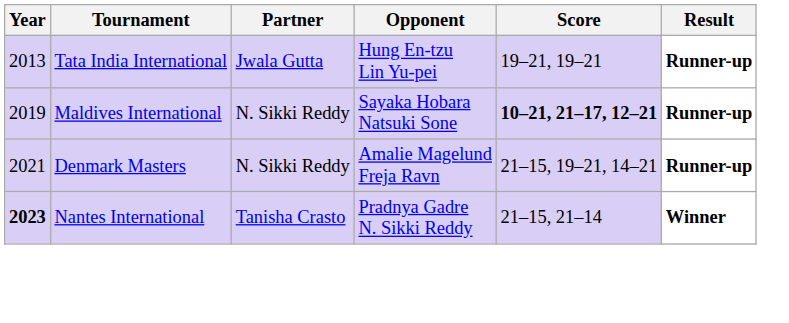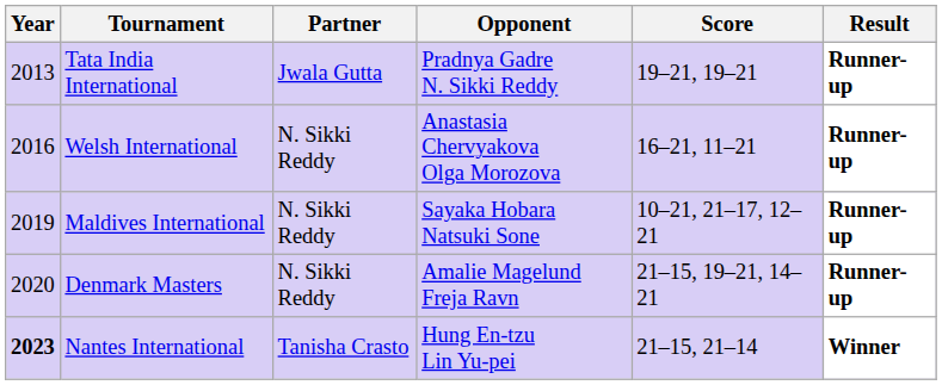Tata India International | Opponent: Hung En-tzu Lin Yu-pei -> Pradnya Gadre N. Sikki Reddy
+ row: 2016 | Welsh International | N. Sikki Reddy | Anastasia Chervyakova Olga Morozova | 16–21, 11–21 | Runner-up
Maldives International | Score: bold -> normal
Denmark Masters | Year: 2021 -> 2020
Nantes International | Opponent: Pradnya Gadre N. Sikki Reddy -> Hung En-tzu Lin Yu-pei
